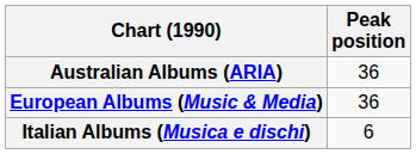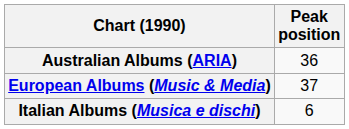European Albums (Music & Media) | Peak position: 36 -> 37
